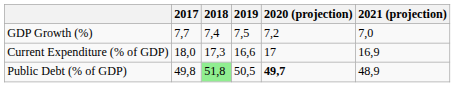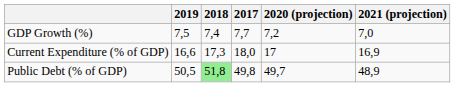columns swapped: 2017 <-> 2019
Public Debt (% of GDP) | 2020 (projection): bold -> normal
